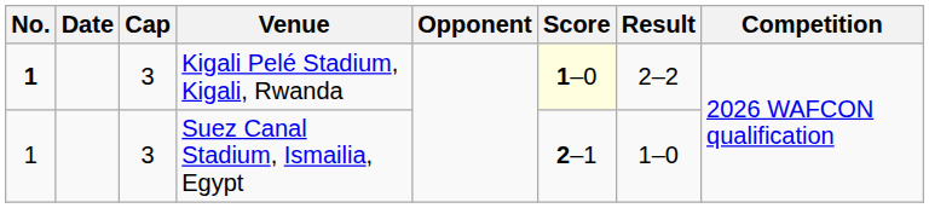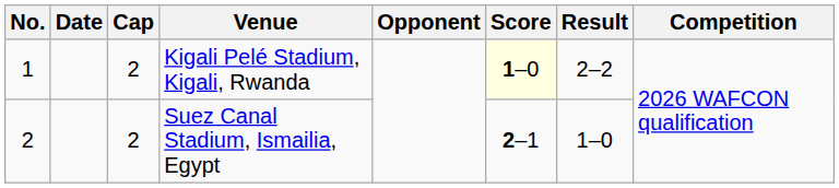Kigali Pelé Stadium, Kigali, Rwanda | No.: bold -> normal
Kigali Pelé Stadium, Kigali, Rwanda | Cap: 3 -> 2
Suez Canal Stadium, Ismailia, Egypt | No.: 1 -> 2
Suez Canal Stadium, Ismailia, Egypt | Cap: 3 -> 2
